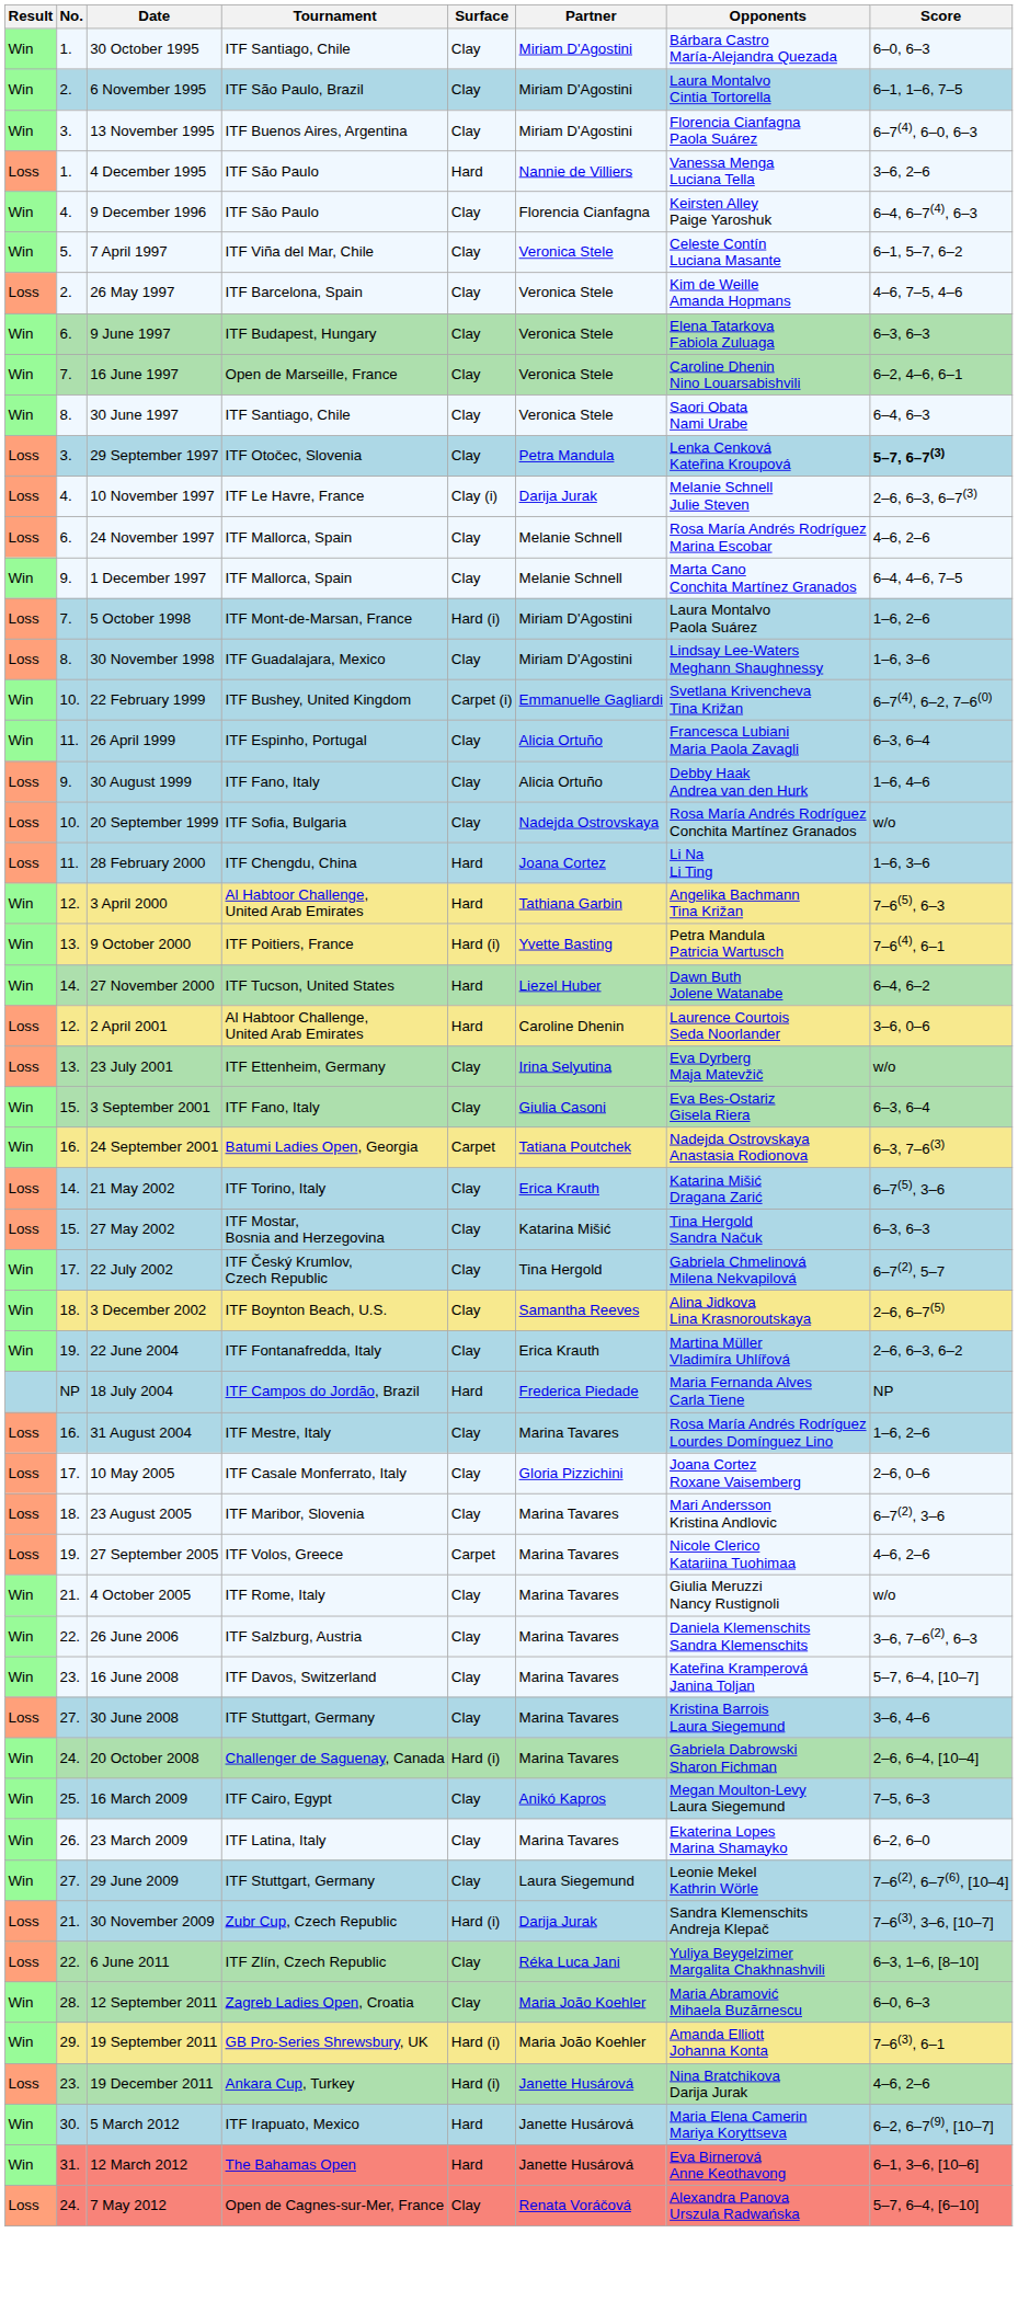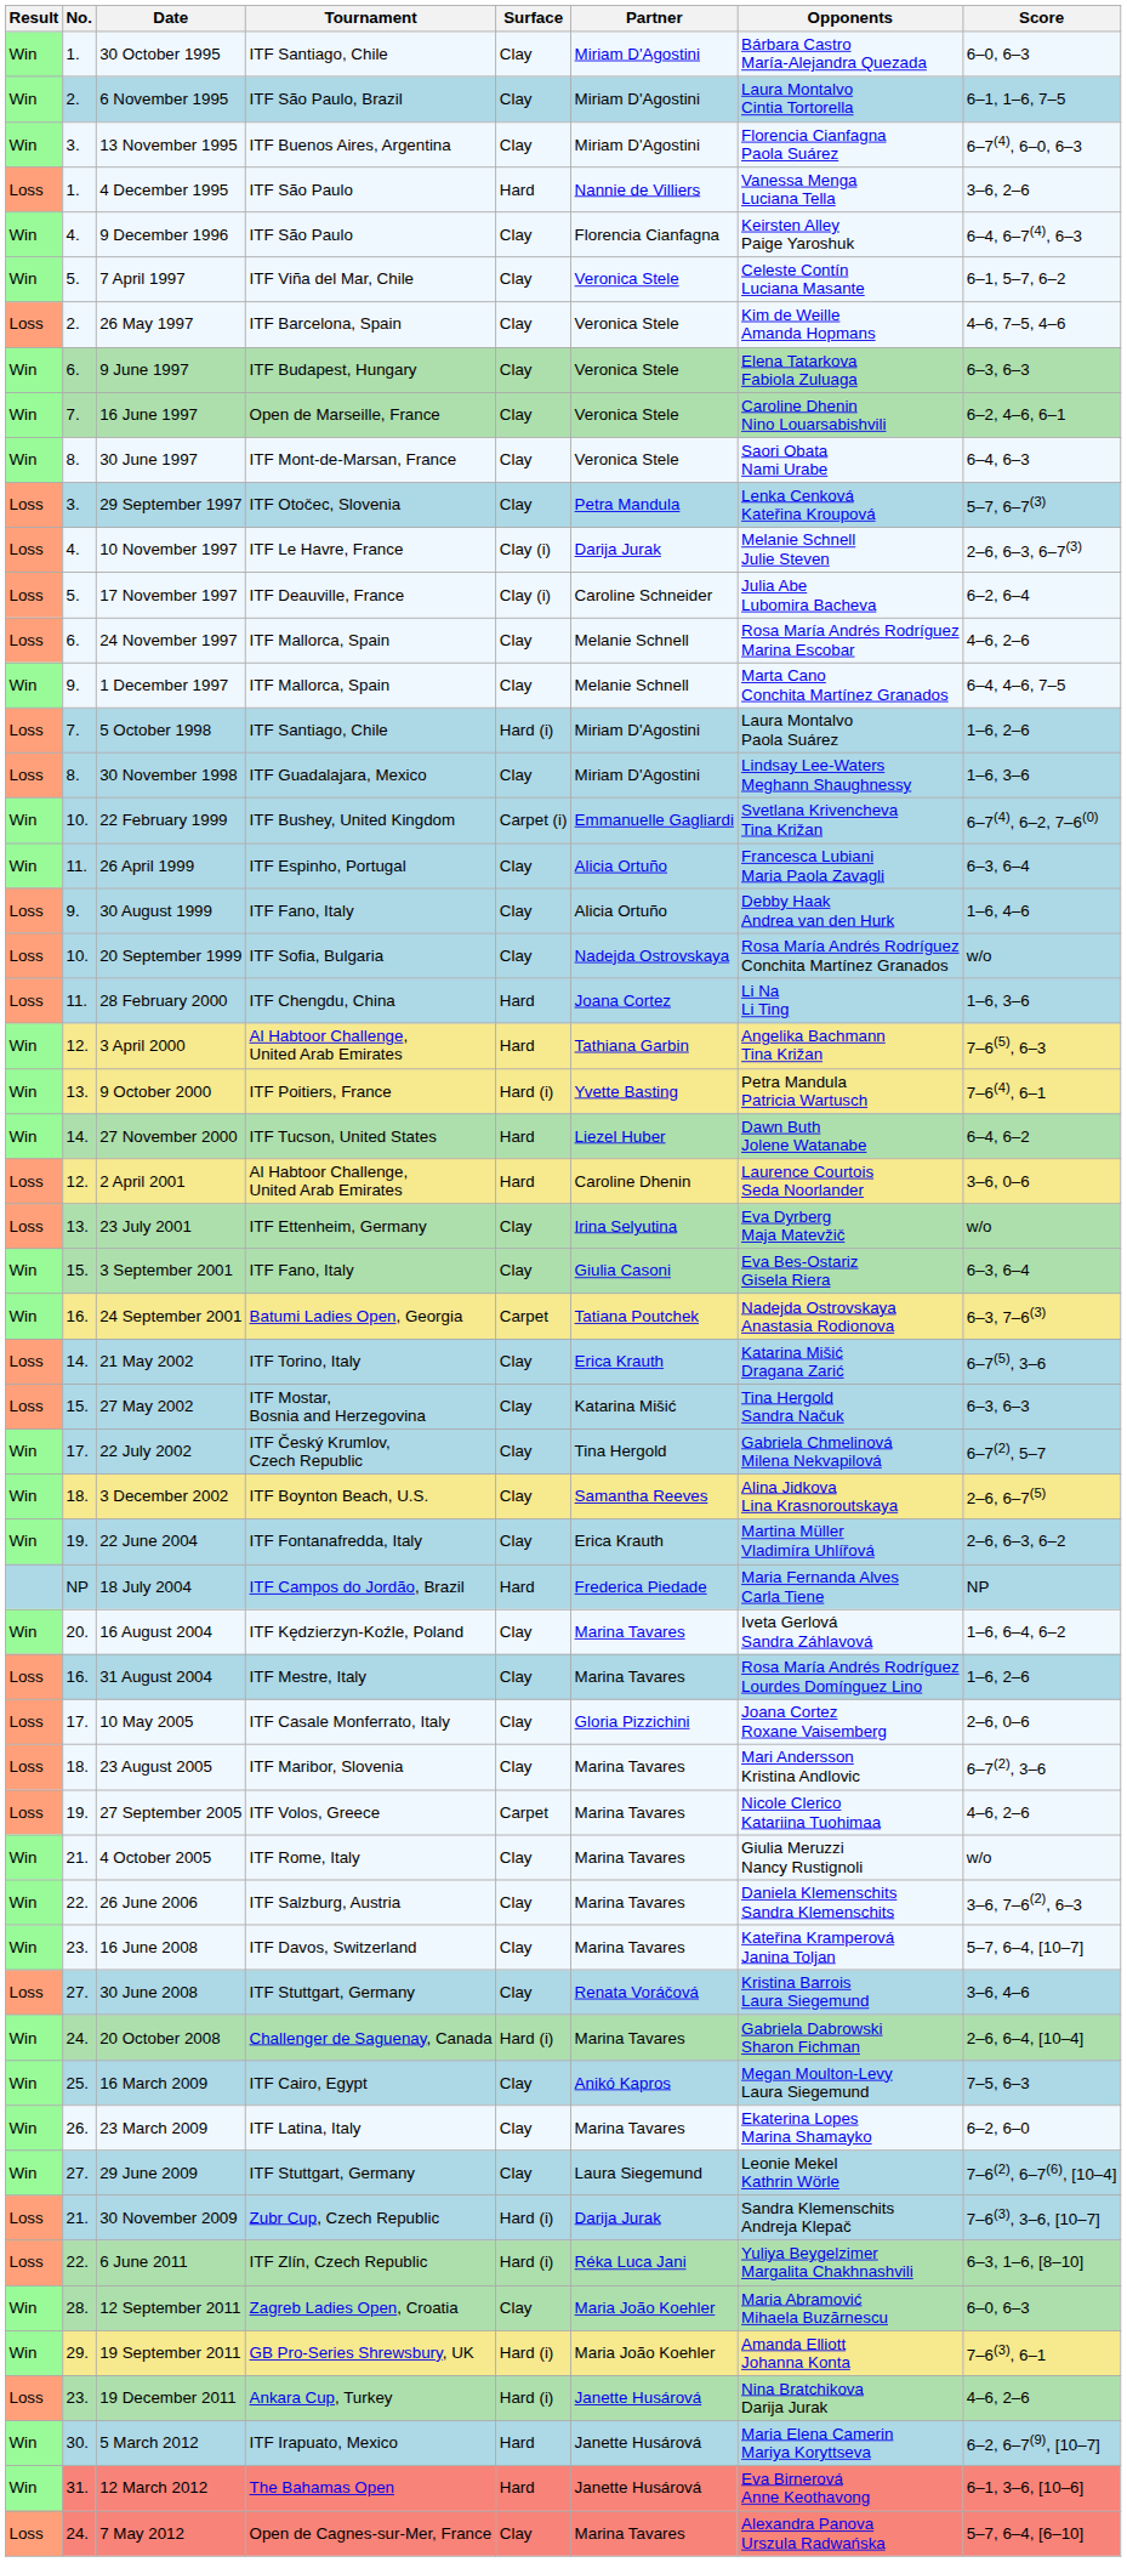30 June 1997 | Tournament: ITF Santiago, Chile -> ITF Mont-de-Marsan, France
29 September 1997 | Score: bold -> normal
+ row: Loss | 5. | 17 November 1997 | ITF Deauville, France | Clay (i) | Caroline Schneider | Julia Abe Lubomira Bacheva | 6–2, 6–4
5 October 1998 | Tournament: ITF Mont-de-Marsan, France -> ITF Santiago, Chile
+ row: Win | 20. | 16 August 2004 | ITF Kędzierzyn-Koźle, Poland | Clay | Marina Tavares | Iveta Gerlová Sandra Záhlavová | 1–6, 6–4, 6–2
30 June 2008 | Partner: Marina Tavares -> Renata Voráčová
6 June 2011 | Surface: Clay -> Hard (i)
7 May 2012 | Partner: Renata Voráčová -> Marina Tavares
